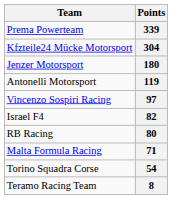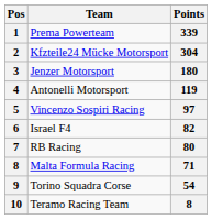+ column: Pos | 1 | 2 | 3 | 4 | 5 | 6 | 7 | 8 | 9 | 10
